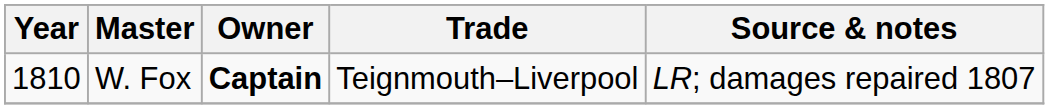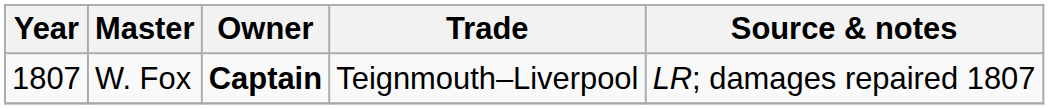W. Fox | Year: 1810 -> 1807
